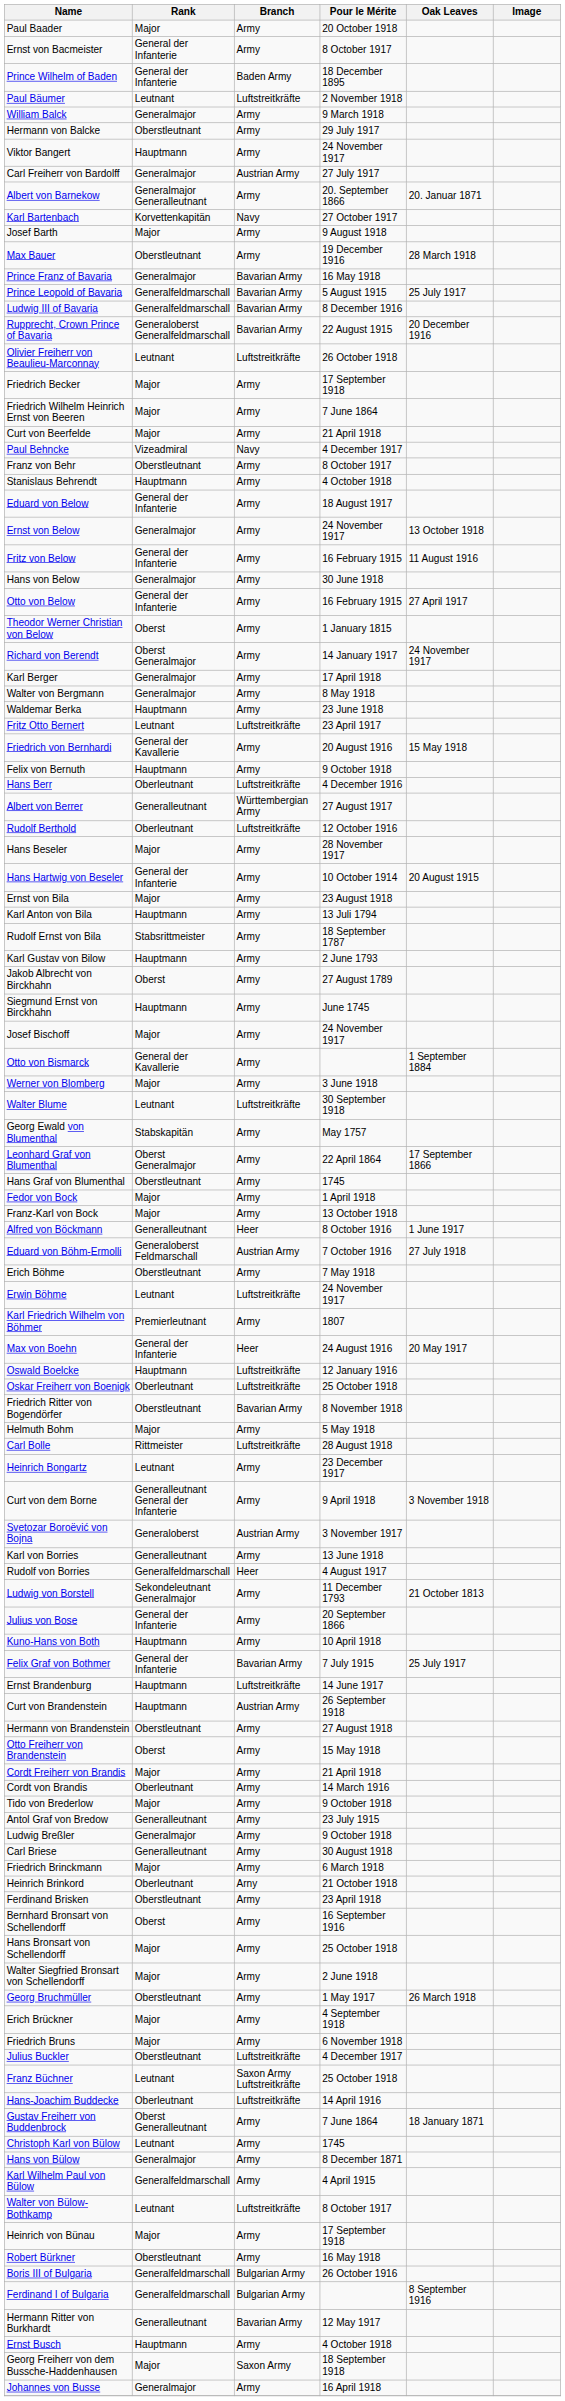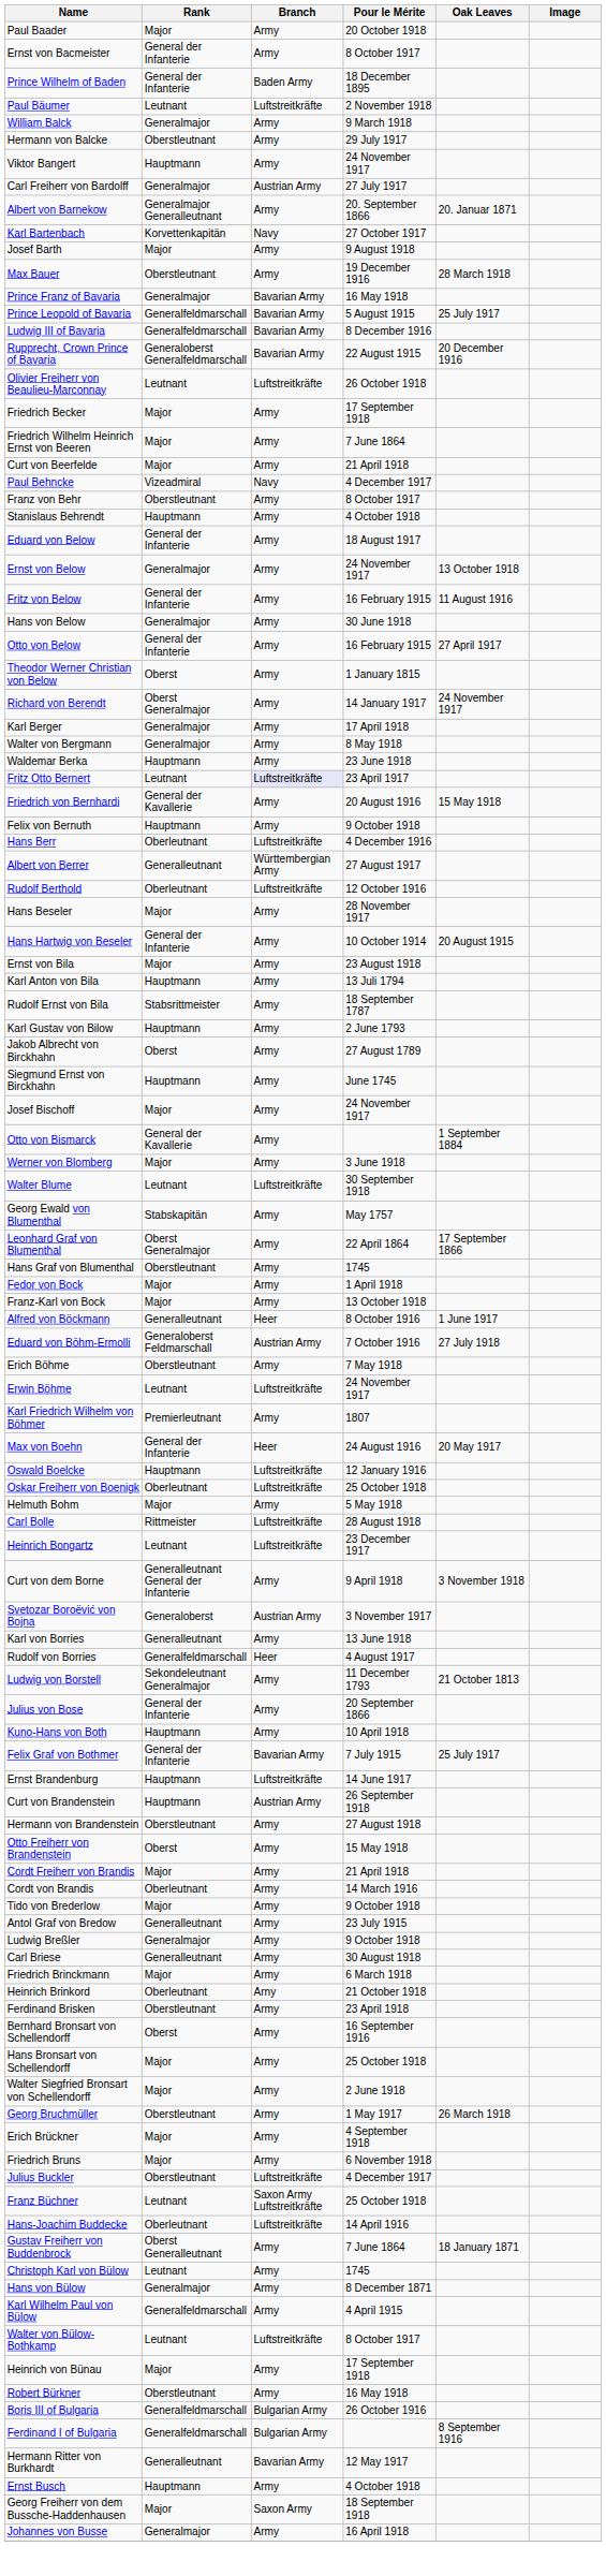Fritz Otto Bernert | Branch: no background -> lavender background
- row: Friedrich Ritter von Bogendörfer | Oberstleutnant | Bavarian Army | 8 November 1918
Heinrich Bongartz | Branch: Army -> Luftstreitkräfte
